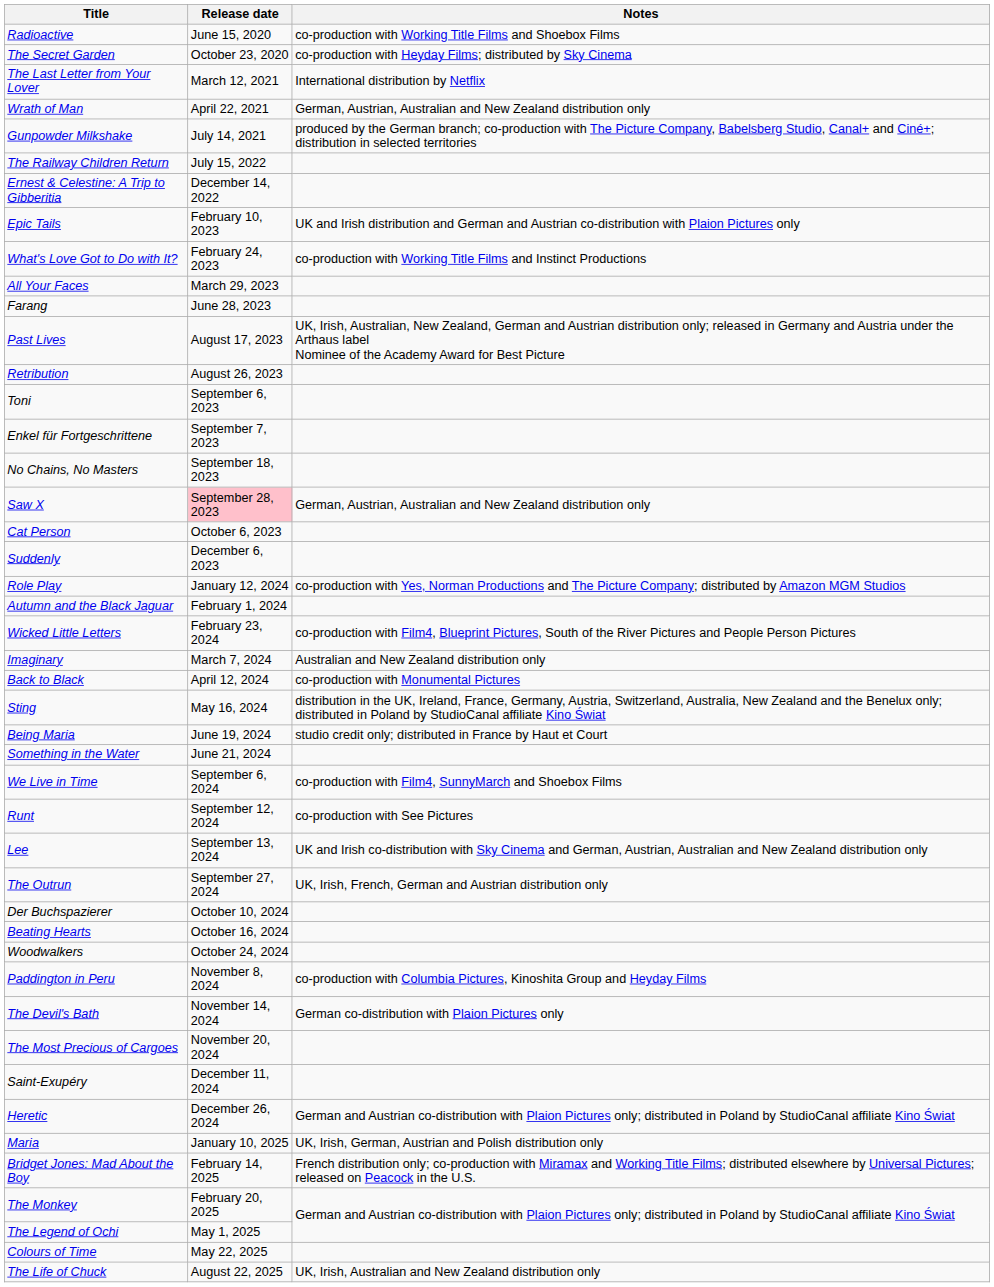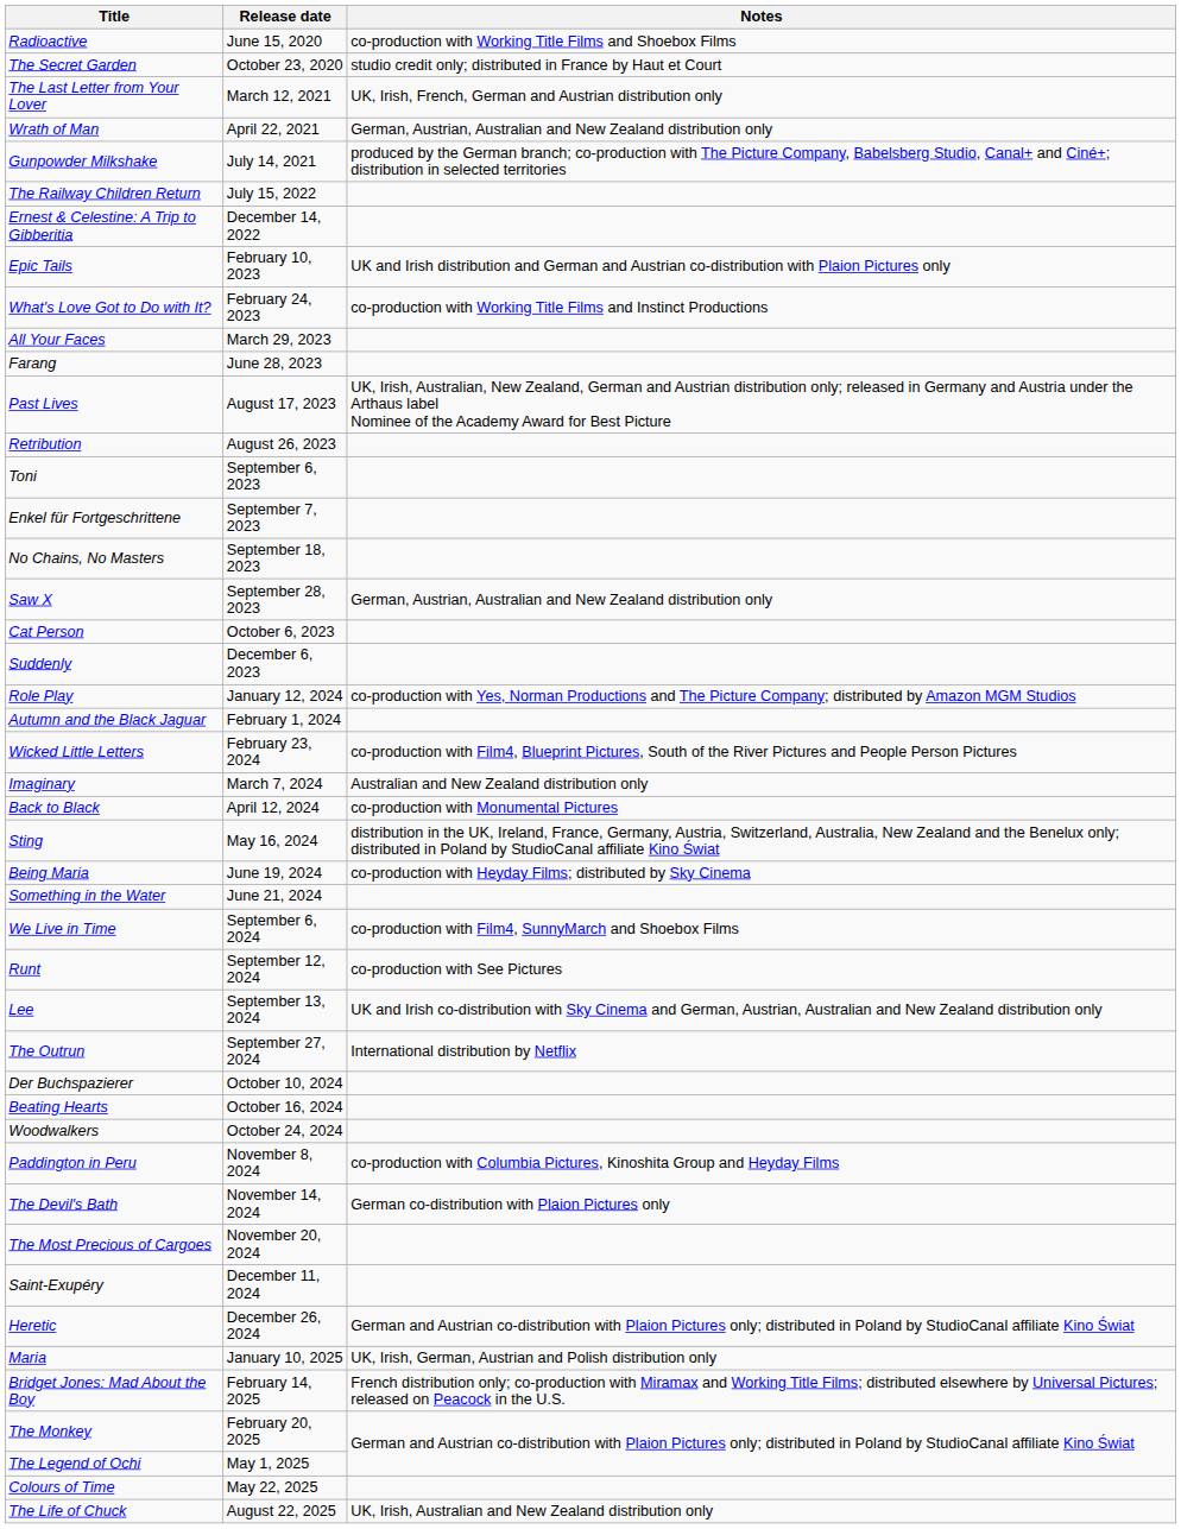The Secret Garden | Notes: co-production with Heyday Films; distributed by Sky Cinema -> studio credit only; distributed in France by Haut et Court
The Last Letter from Your Lover | Notes: International distribution by Netflix -> UK, Irish, French, German and Austrian distribution only
Saw X | Release date: pink background -> no background
Being Maria | Notes: studio credit only; distributed in France by Haut et Court -> co-production with Heyday Films; distributed by Sky Cinema
The Outrun | Notes: UK, Irish, French, German and Austrian distribution only -> International distribution by Netflix
